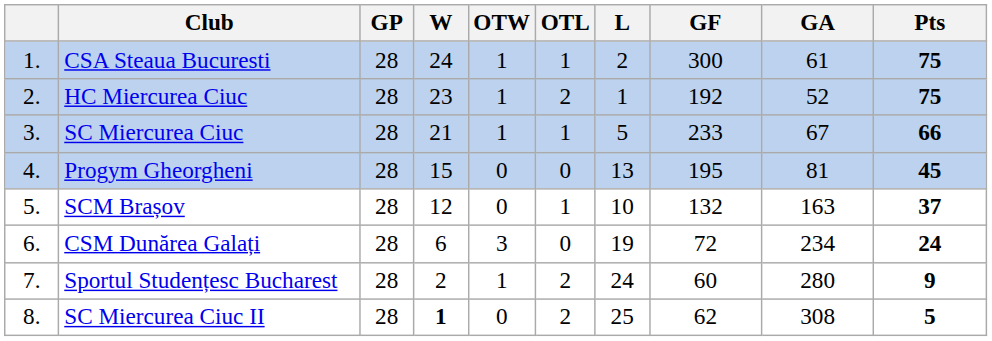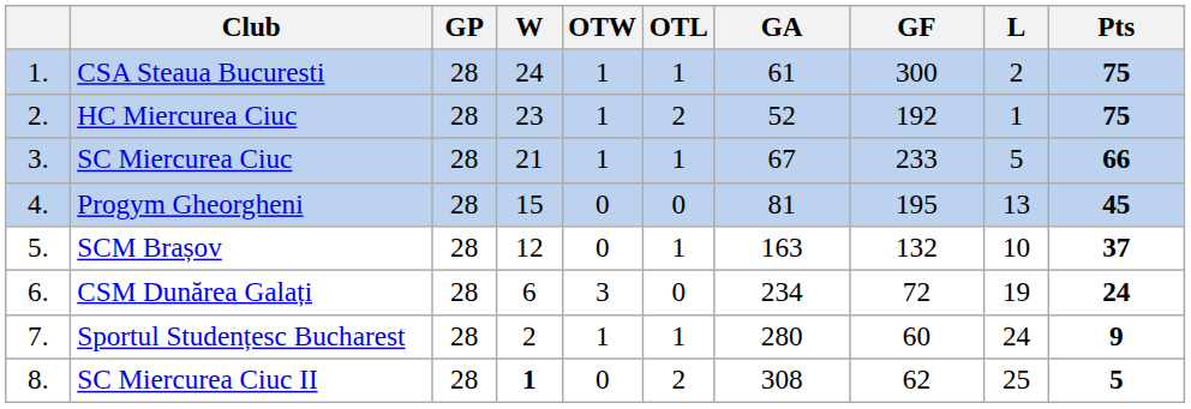columns swapped: L <-> GA
Sportul Studențesc Bucharest | OTL: 2 -> 1
